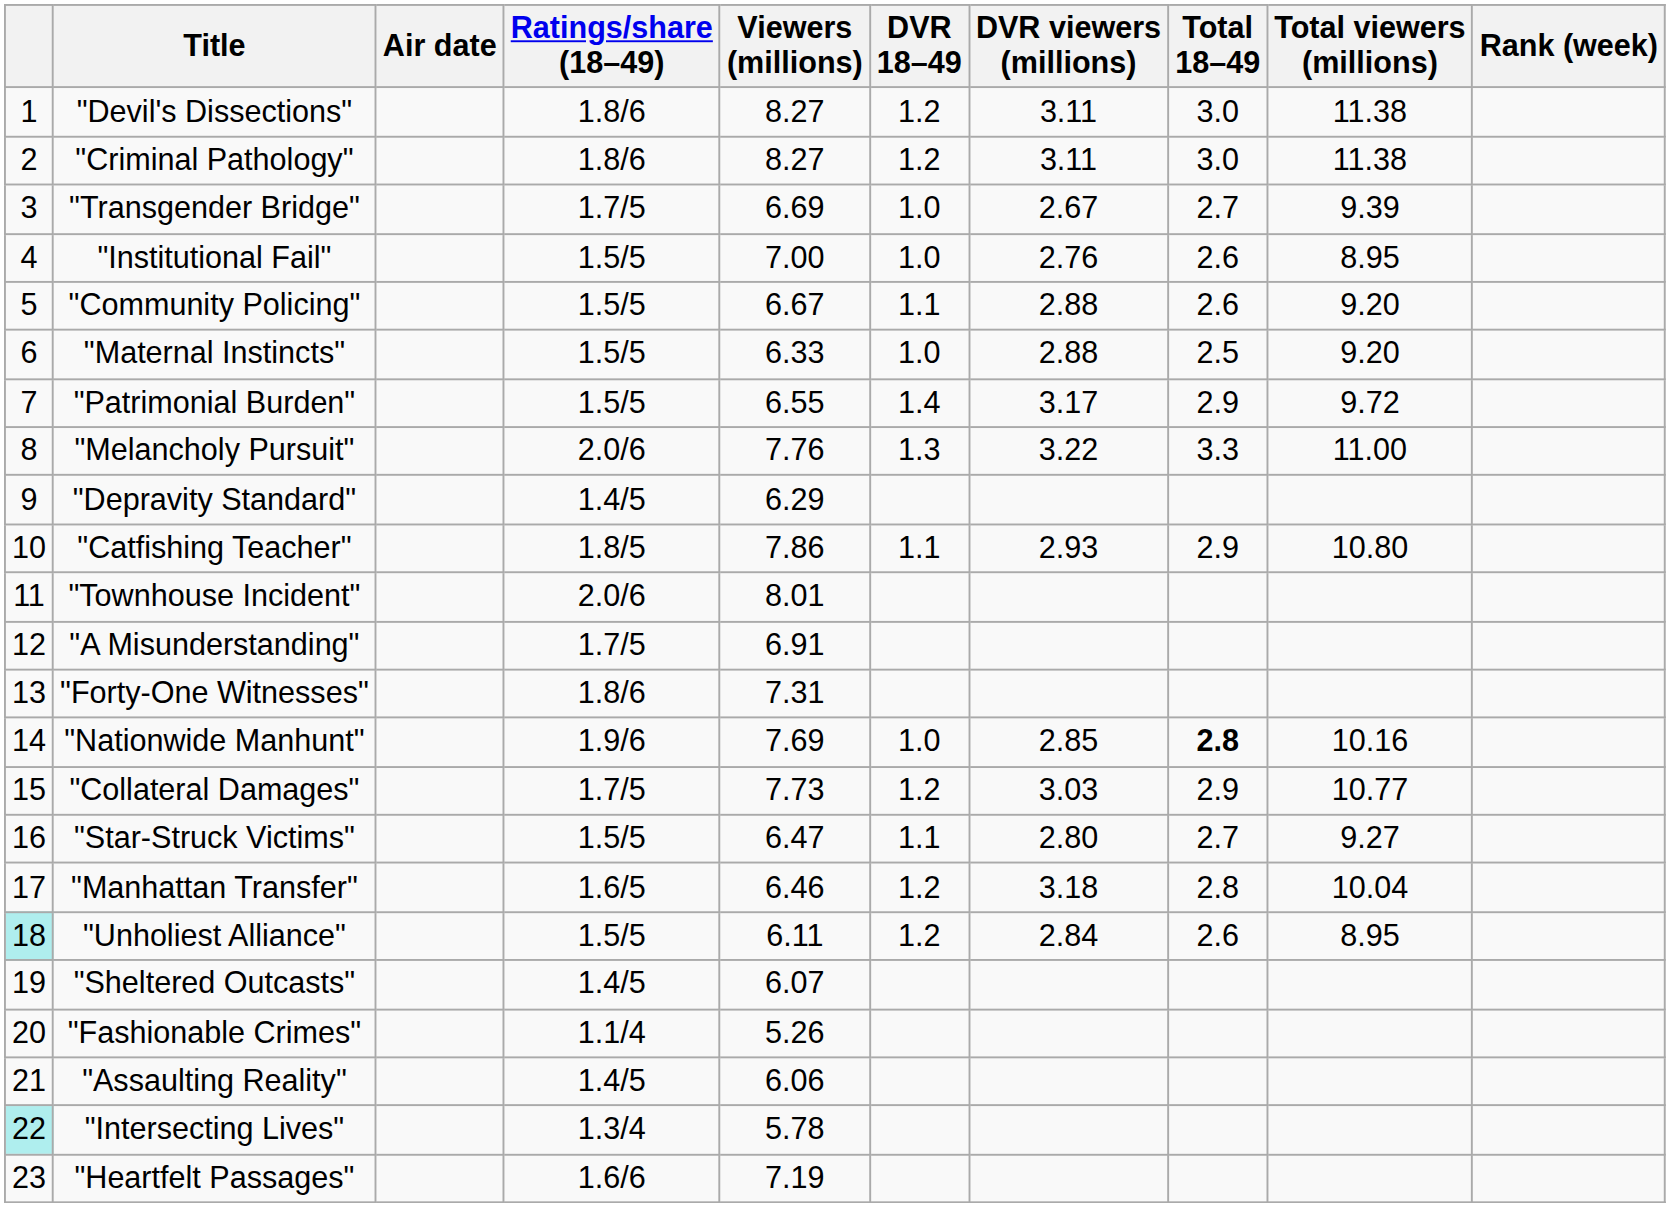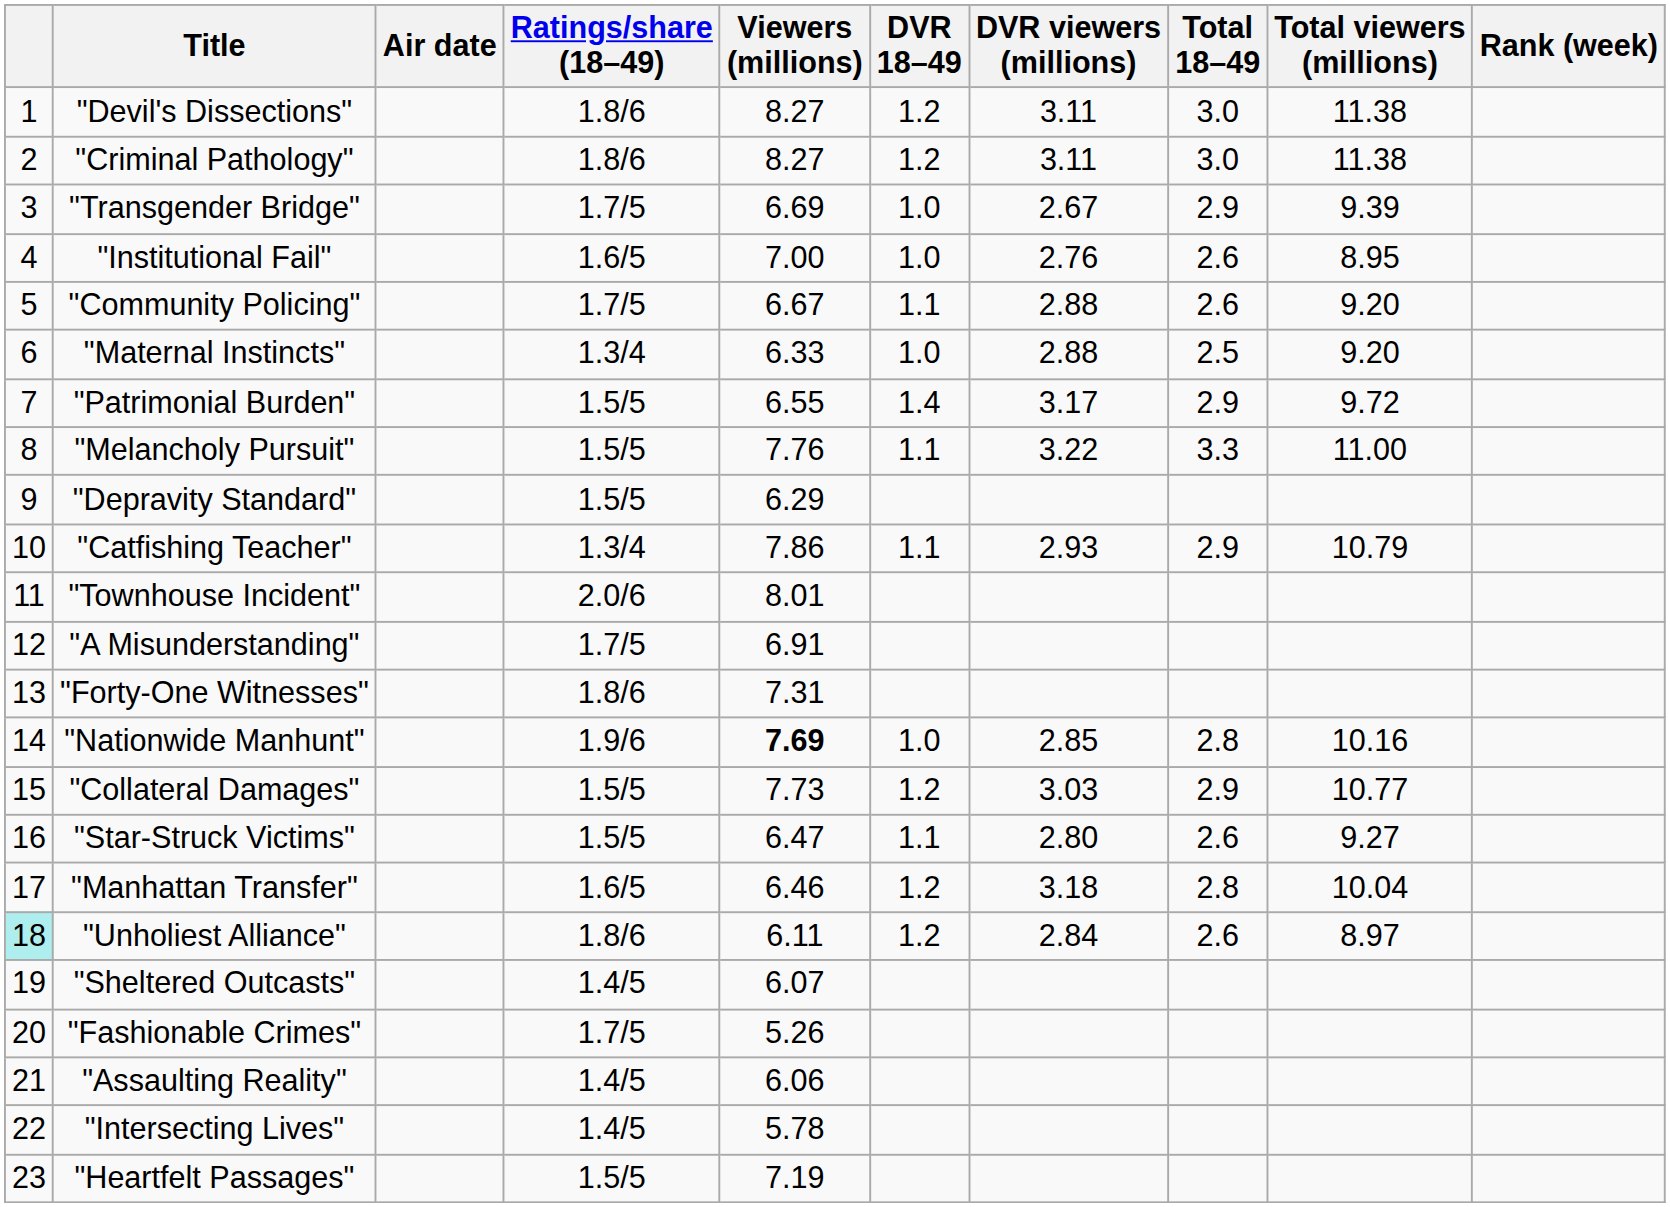"Transgender Bridge" | Total 18–49: 2.7 -> 2.9
"Institutional Fail" | Ratings/share (18–49): 1.5/5 -> 1.6/5
"Community Policing" | Ratings/share (18–49): 1.5/5 -> 1.7/5
"Maternal Instincts" | Ratings/share (18–49): 1.5/5 -> 1.3/4
"Melancholy Pursuit" | Ratings/share (18–49): 2.0/6 -> 1.5/5
"Melancholy Pursuit" | DVR 18–49: 1.3 -> 1.1
"Depravity Standard" | Ratings/share (18–49): 1.4/5 -> 1.5/5
"Catfishing Teacher" | Ratings/share (18–49): 1.8/5 -> 1.3/4
"Catfishing Teacher" | Total viewers (millions): 10.80 -> 10.79
"Nationwide Manhunt" | Viewers (millions): normal -> bold
"Nationwide Manhunt" | Total 18–49: bold -> normal
"Collateral Damages" | Ratings/share (18–49): 1.7/5 -> 1.5/5
"Star-Struck Victims" | Total 18–49: 2.7 -> 2.6
"Unholiest Alliance" | Ratings/share (18–49): 1.5/5 -> 1.8/6
"Unholiest Alliance" | Total viewers (millions): 8.95 -> 8.97
"Fashionable Crimes" | Ratings/share (18–49): 1.1/4 -> 1.7/5
"Intersecting Lives" | column 1: paleturquoise background -> no background
"Intersecting Lives" | Ratings/share (18–49): 1.3/4 -> 1.4/5
"Heartfelt Passages" | Ratings/share (18–49): 1.6/6 -> 1.5/5
